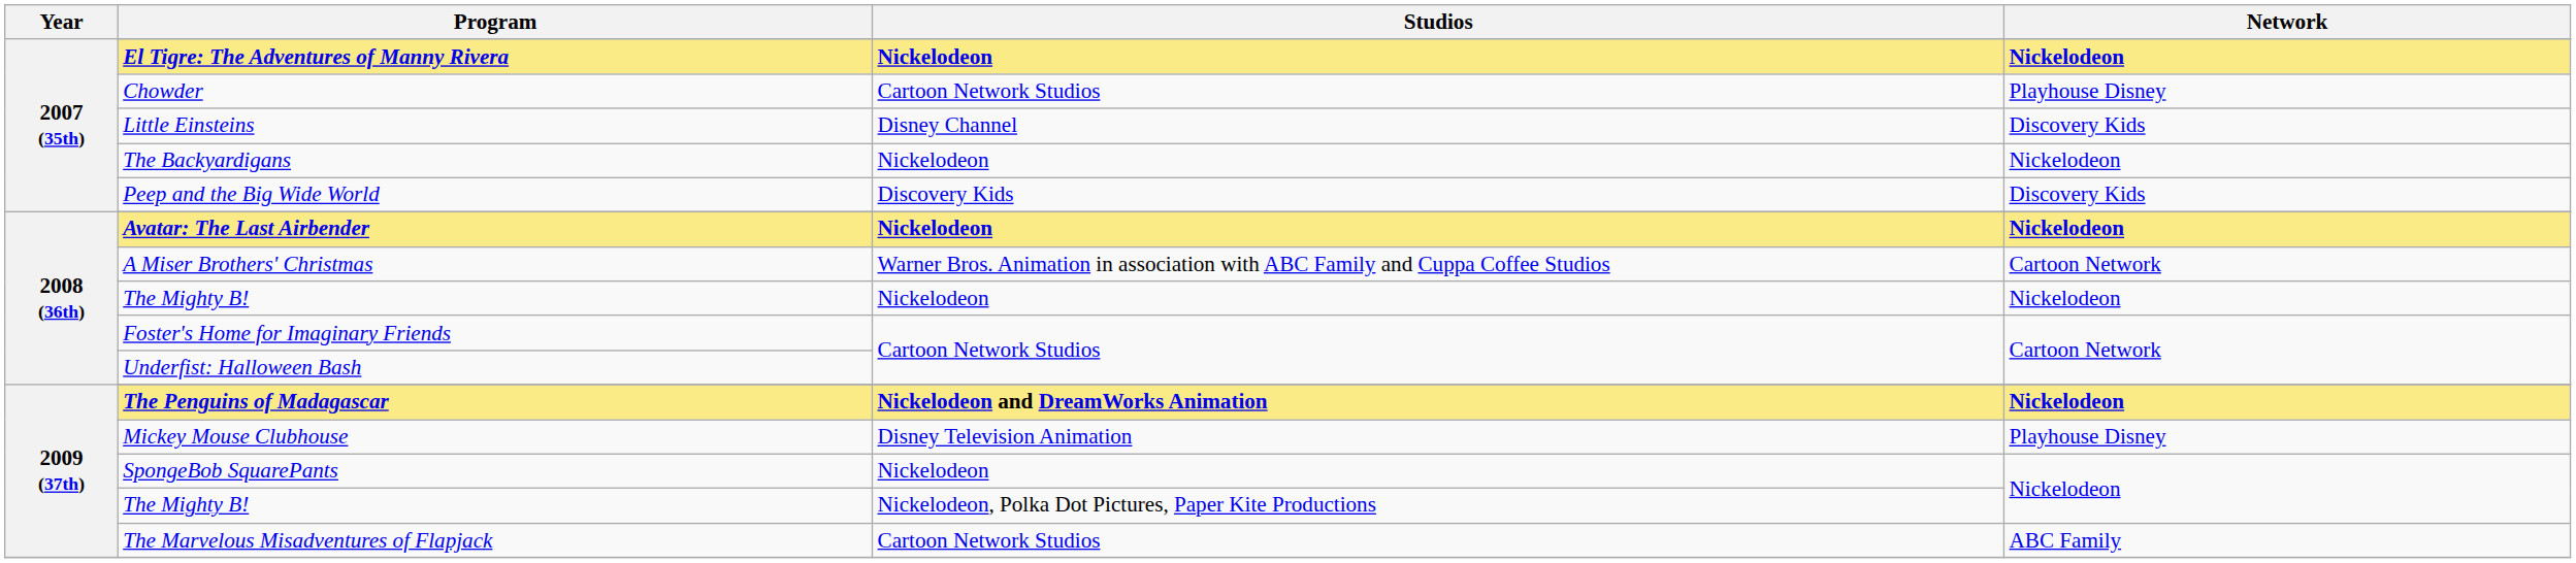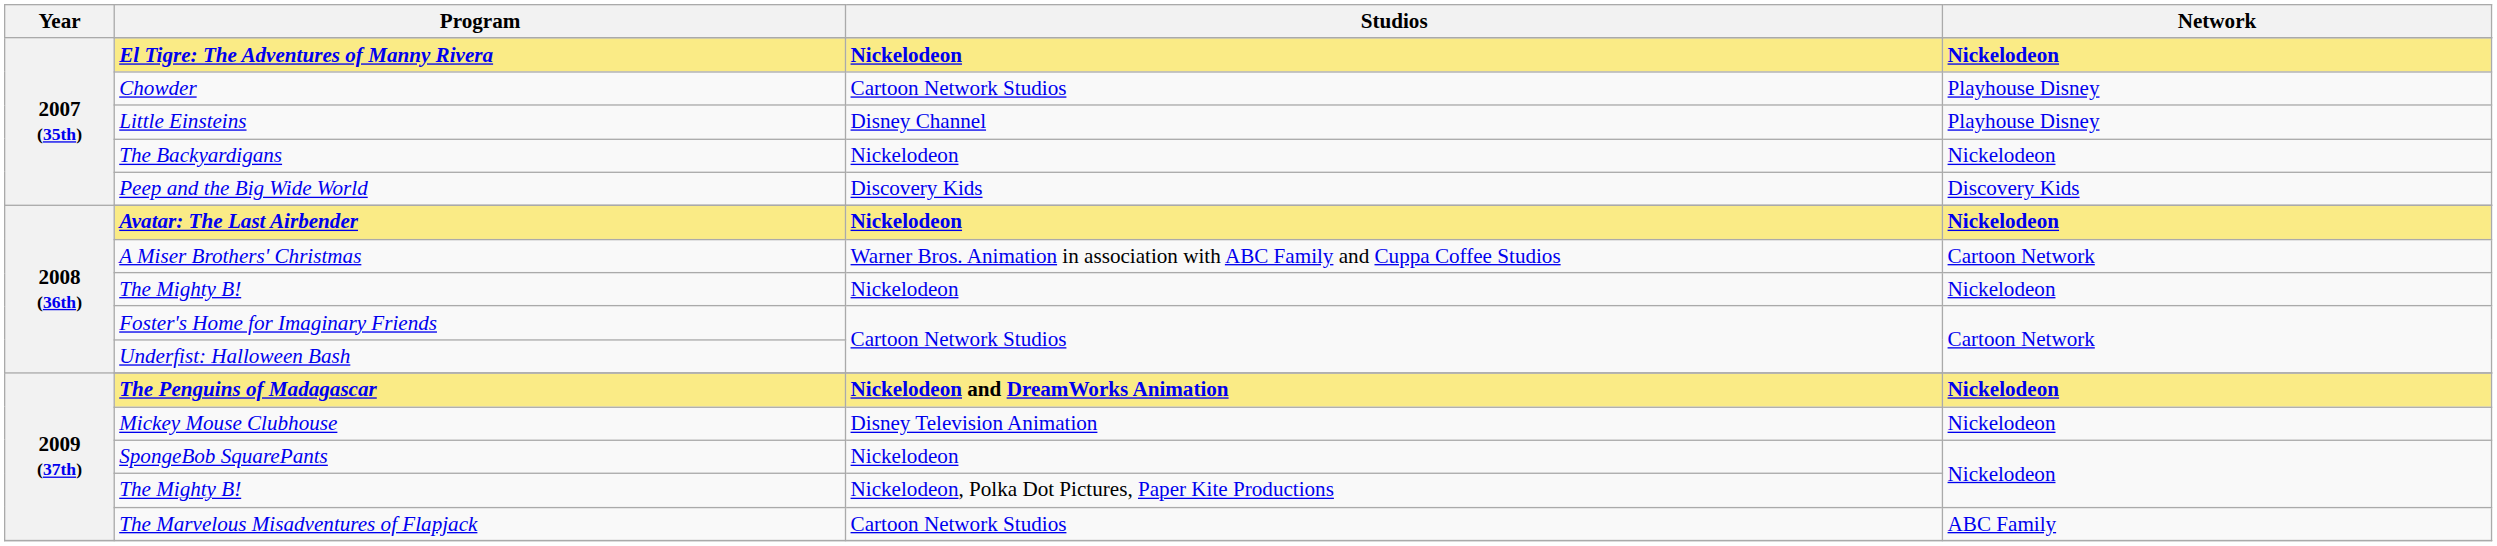Little Einsteins | Network: Discovery Kids -> Playhouse Disney
Mickey Mouse Clubhouse | Network: Playhouse Disney -> Nickelodeon
